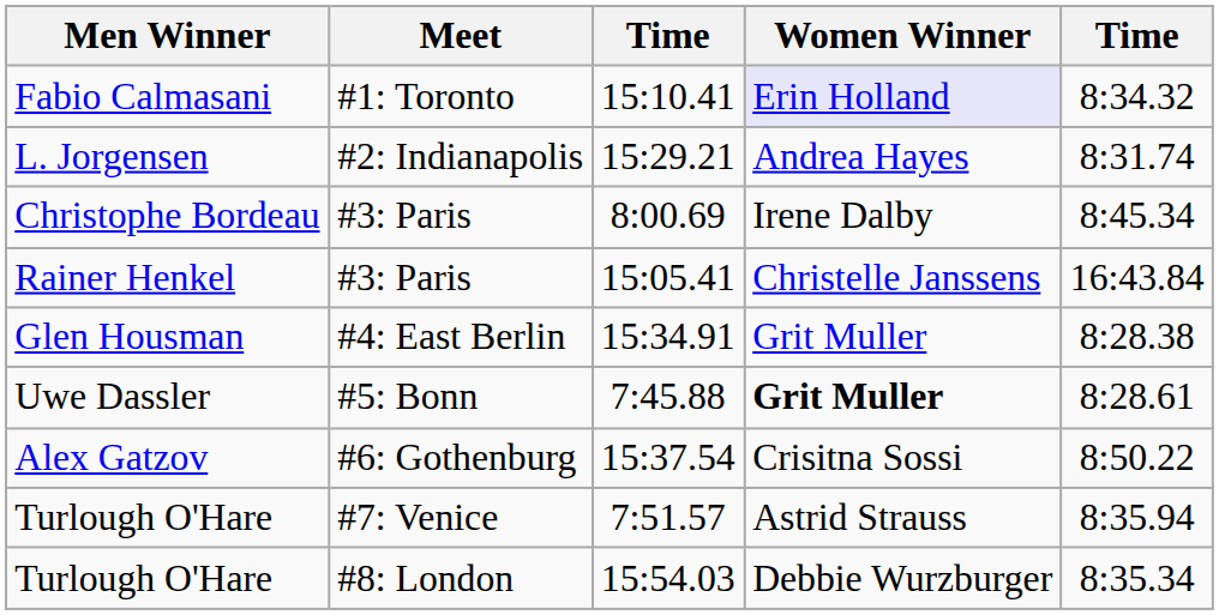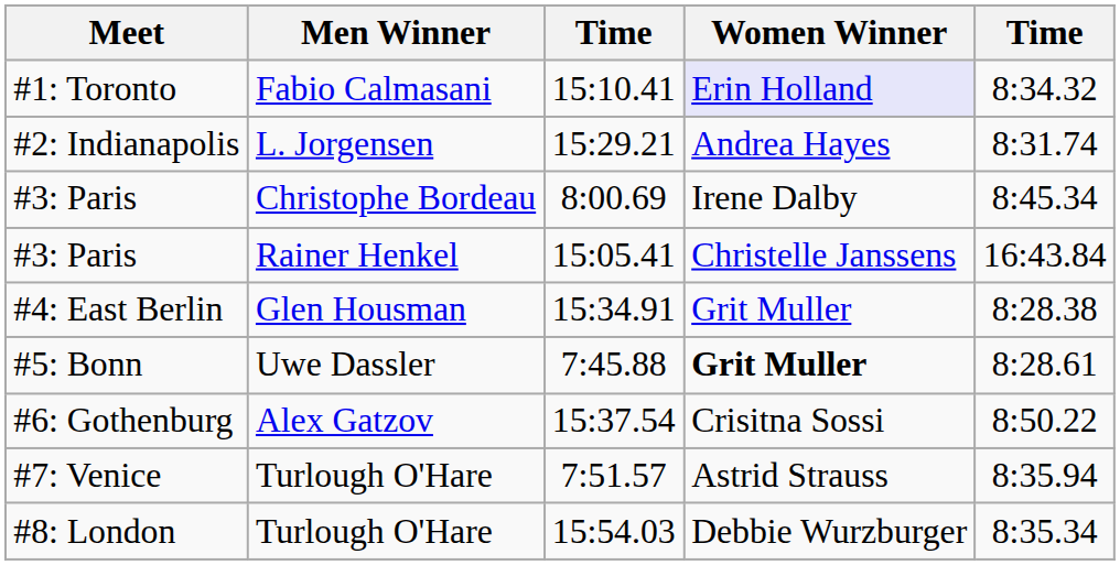columns swapped: Meet <-> Men Winner
